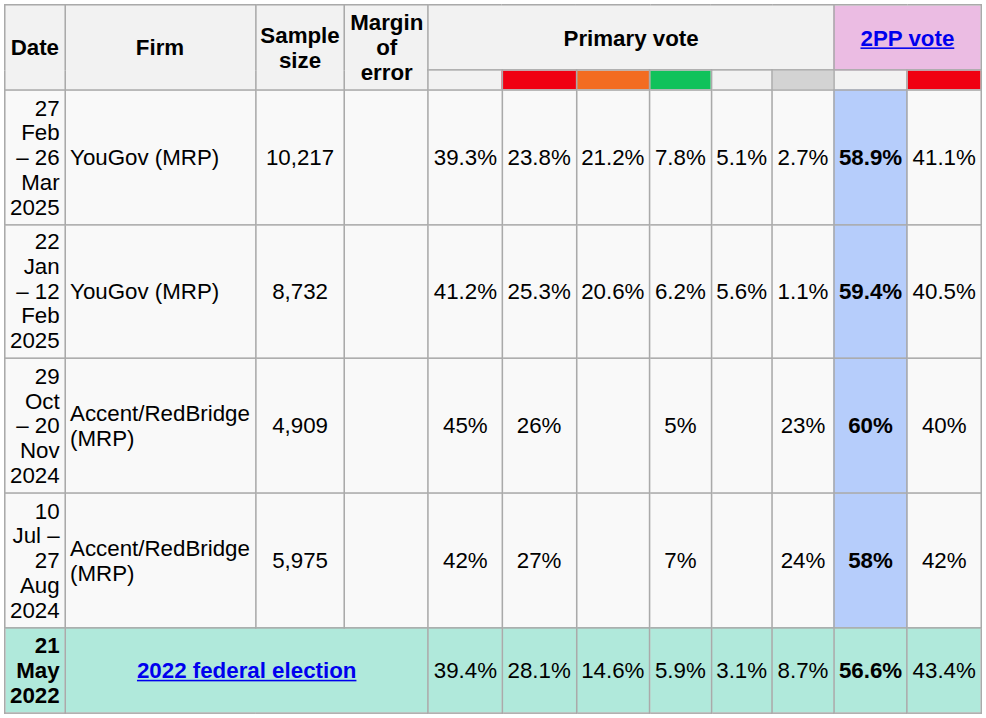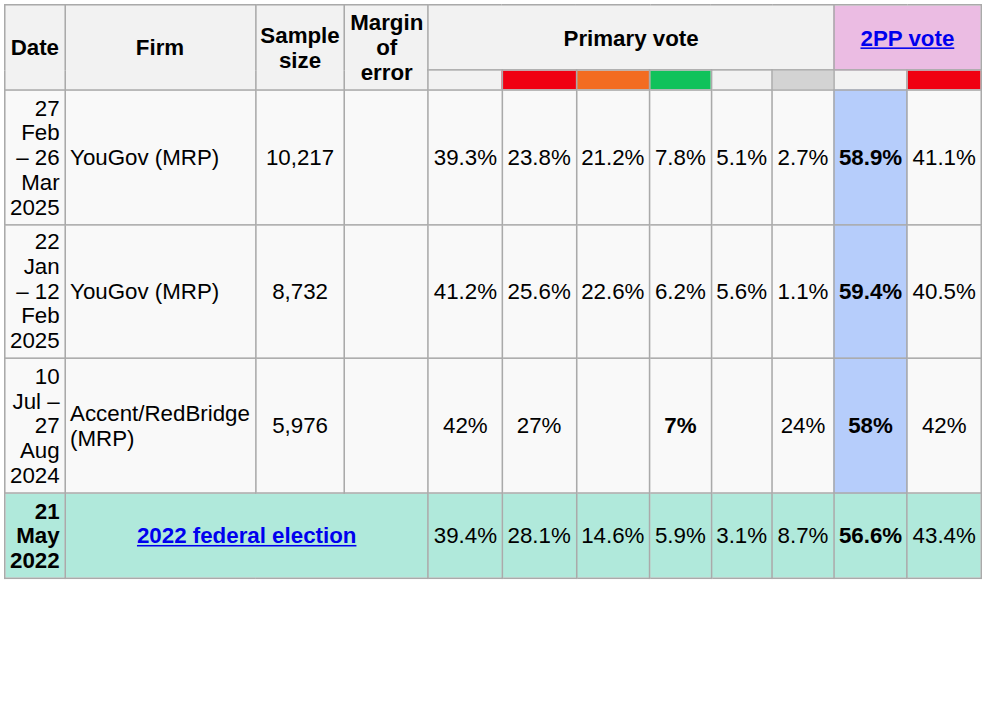22 Jan – 12 Feb 2025 | column 6: 25.3% -> 25.6%
22 Jan – 12 Feb 2025 | column 7: 20.6% -> 22.6%
- row: 29 Oct – 20 Nov 2024 | Accent/RedBridge (MRP) | 4,909 | 45% | 26% | 5% | 23% | 60% | 40%
10 Jul – 27 Aug 2024 | Sample size: 5,975 -> 5,976
10 Jul – 27 Aug 2024 | column 8: normal -> bold
